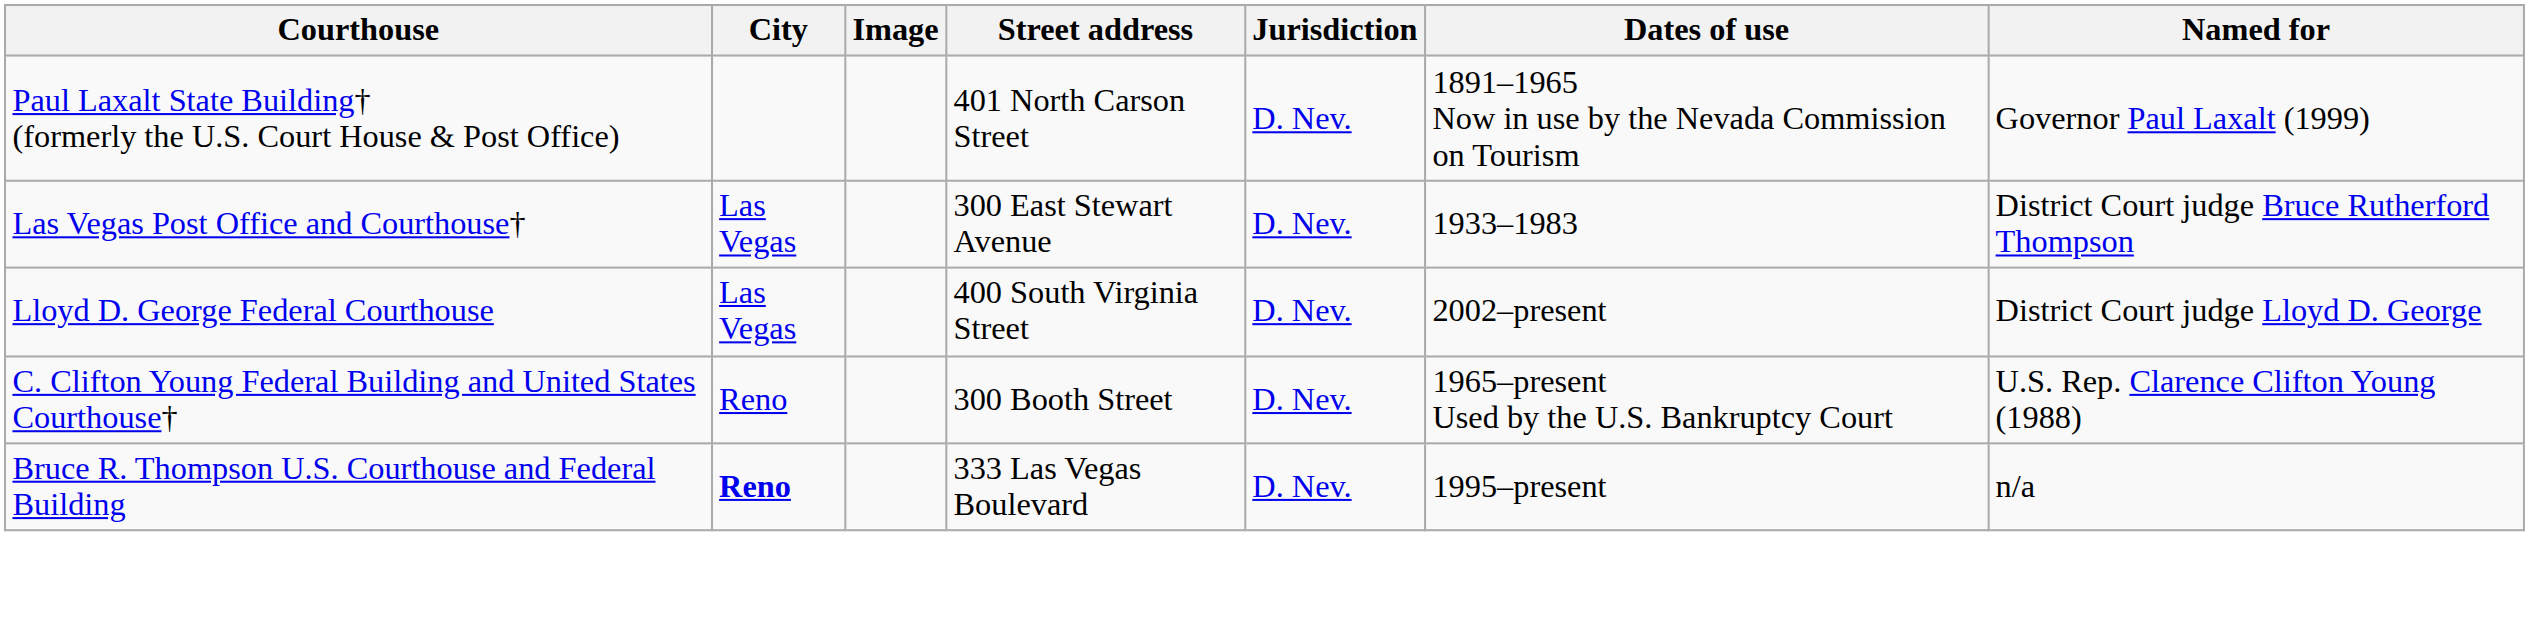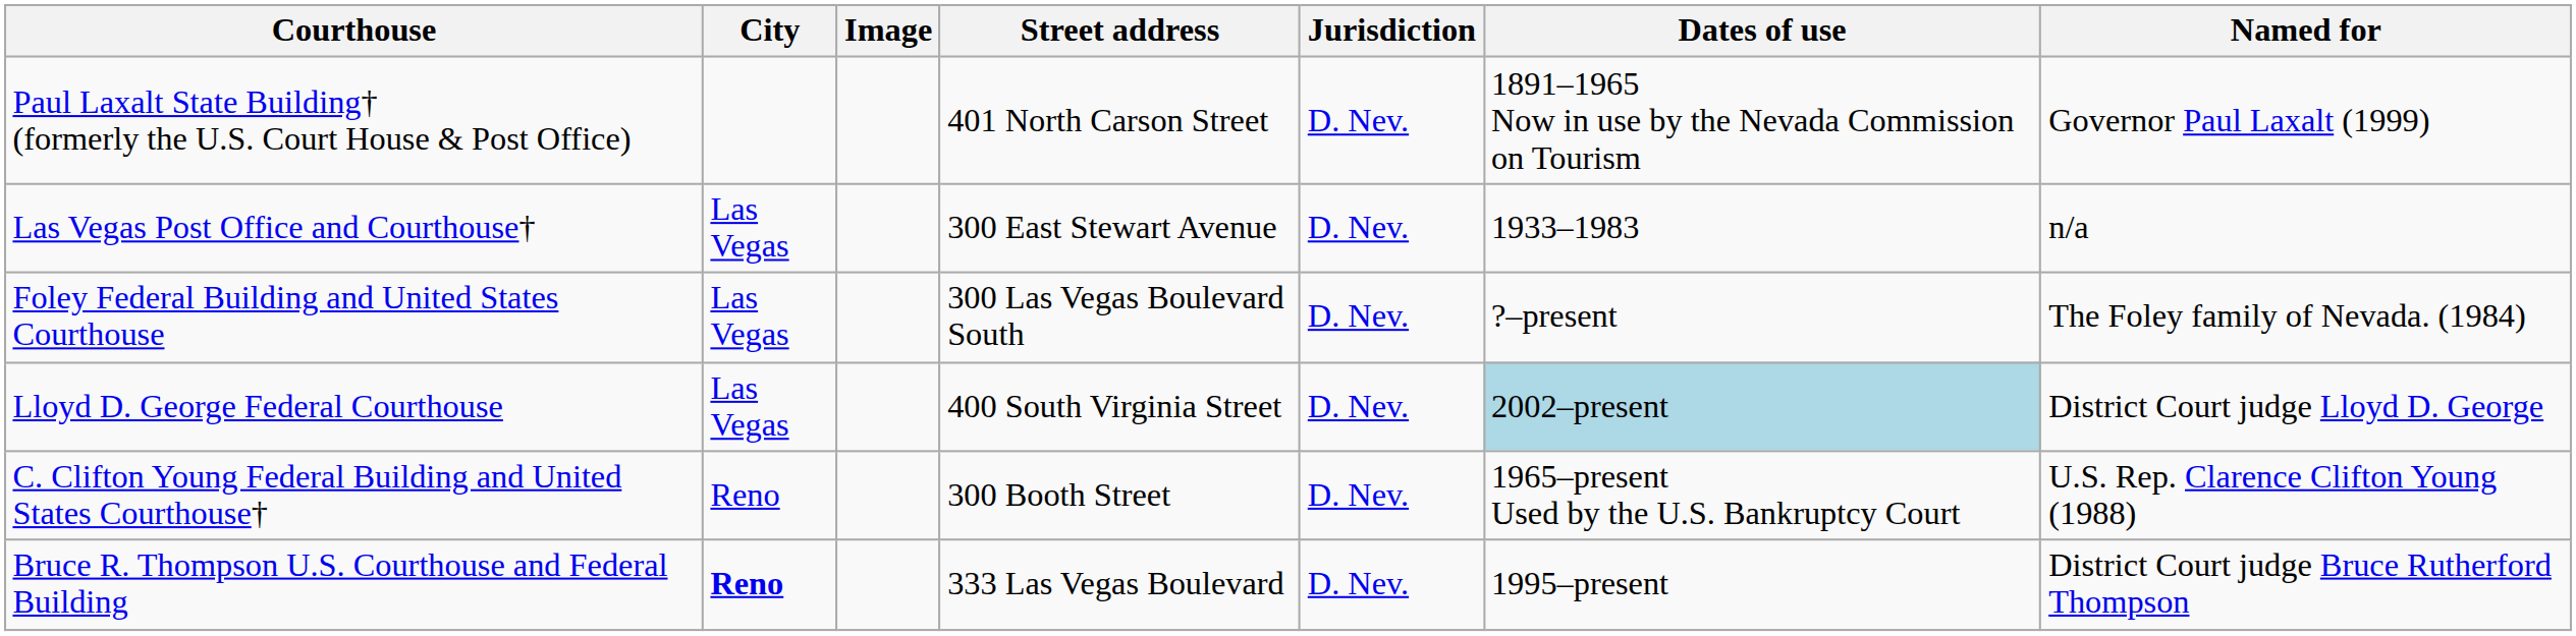Las Vegas Post Office and Courthouse† | Named for: District Court judge Bruce Rutherford Thompson -> n/a
+ row: Foley Federal Building and United States Courthouse | Las Vegas | 300 Las Vegas Boulevard South | D. Nev. | ?–present | The Foley family of Nevada. (1984)
Lloyd D. George Federal Courthouse | Dates of use: no background -> lightblue background
Bruce R. Thompson U.S. Courthouse and Federal Building | Named for: n/a -> District Court judge Bruce Rutherford Thompson
